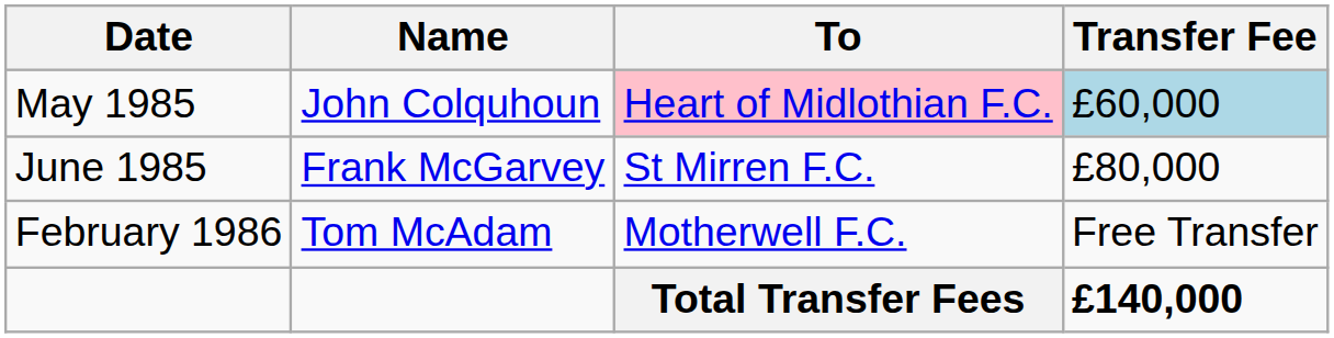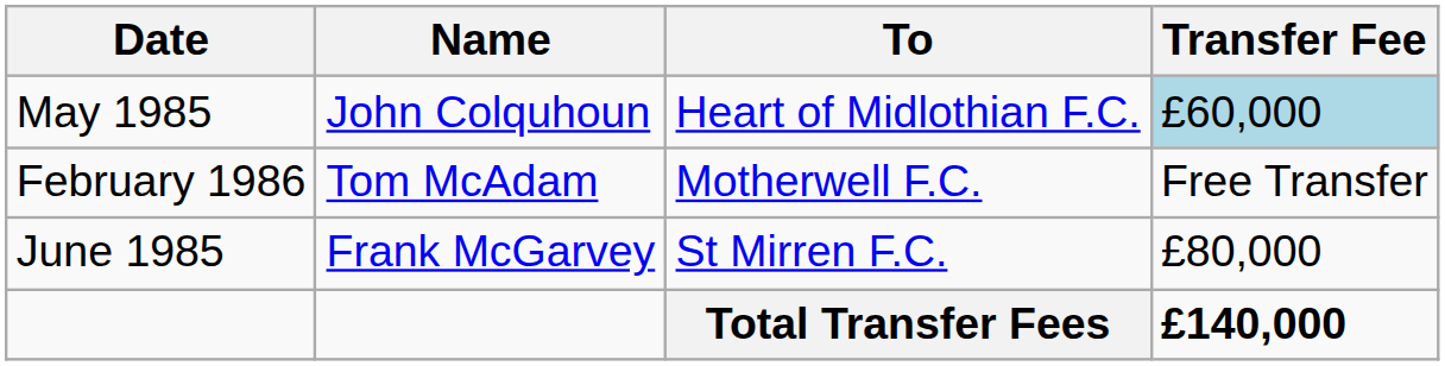May 1985 | To: pink background -> no background
rows swapped: June 1985 <-> February 1986
